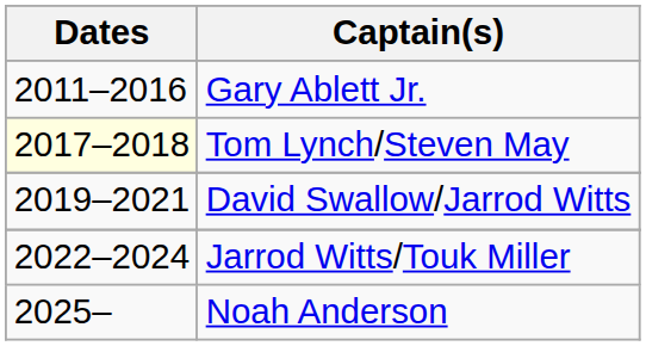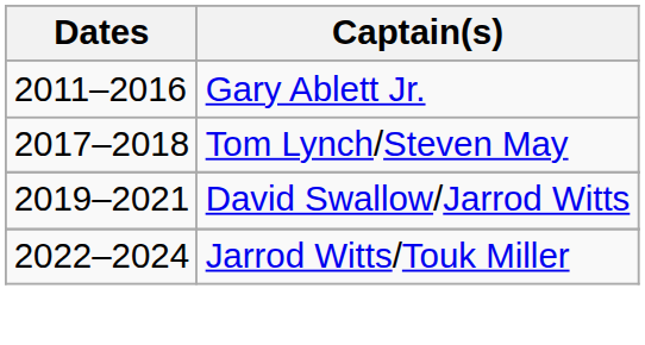Tom Lynch/Steven May | Dates: lightyellow background -> no background
- row: 2025– | Noah Anderson
